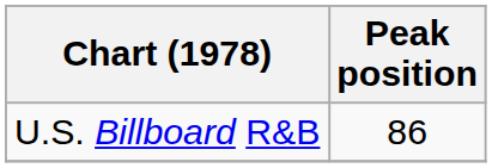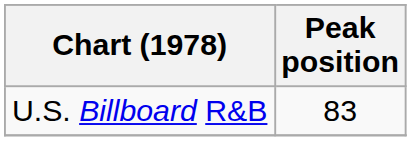U.S. Billboard R&B | Peak position: 86 -> 83
